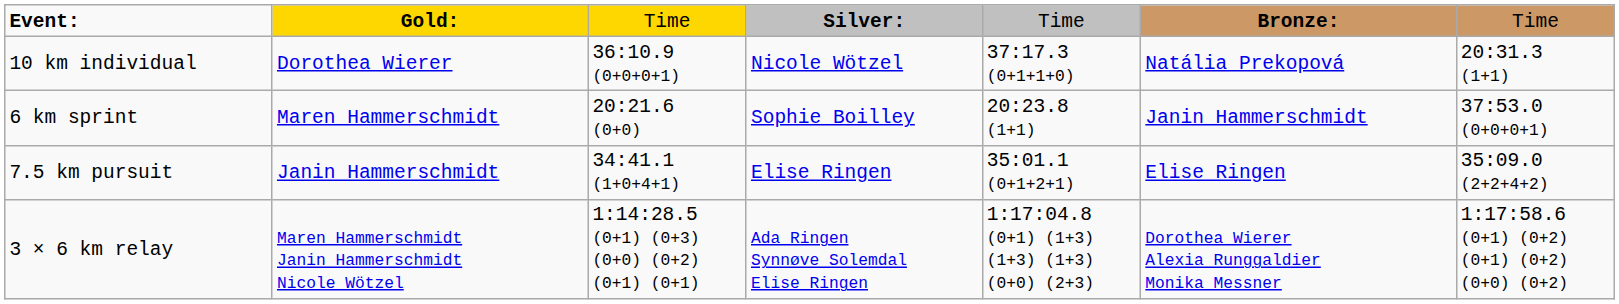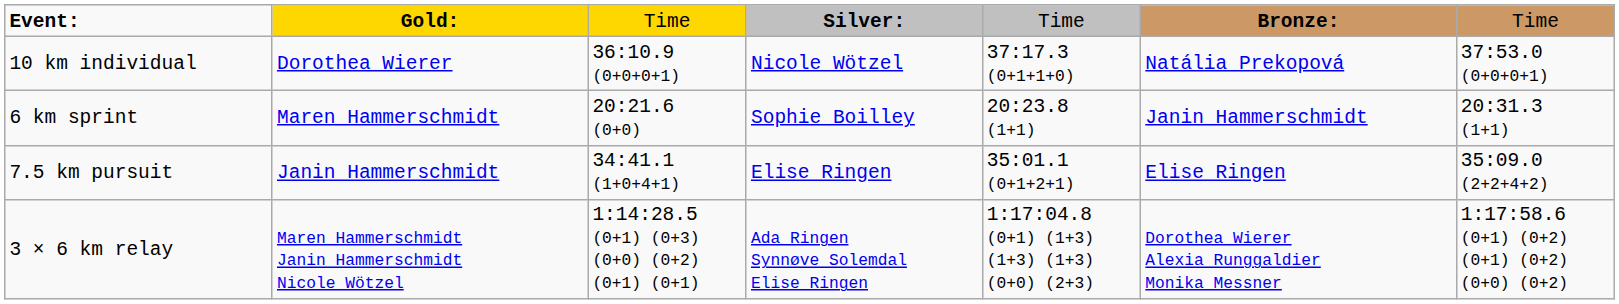10 km individual | column 7: 20:31.3 (1+1) -> 37:53.0 (0+0+0+1)
6 km sprint | column 7: 37:53.0 (0+0+0+1) -> 20:31.3 (1+1)
